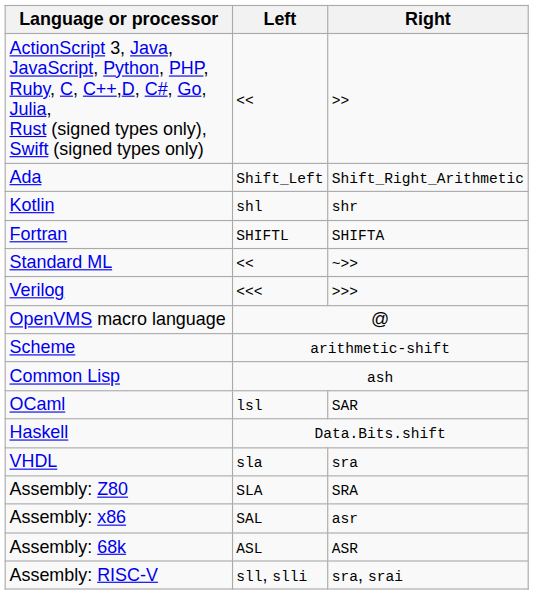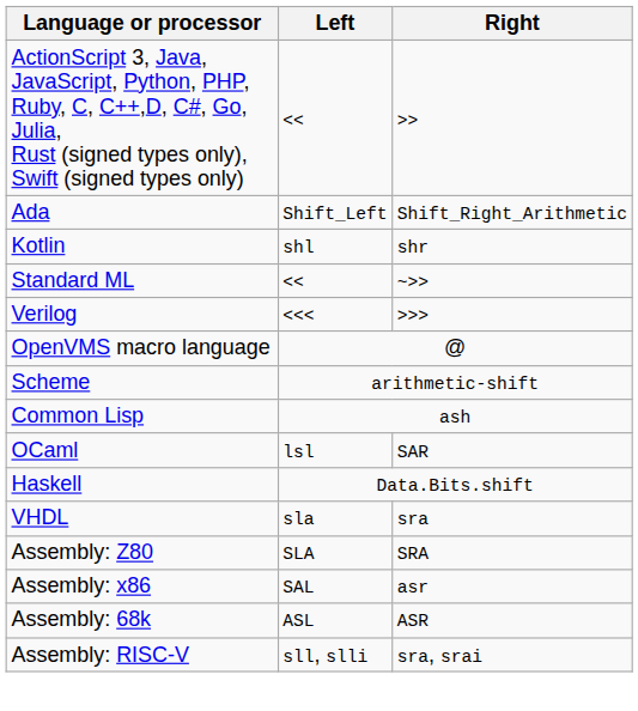- row: Fortran | SHIFTL | SHIFTA
